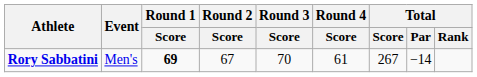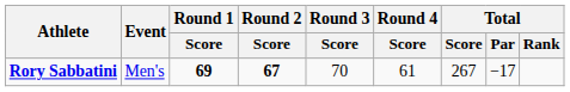Rory Sabbatini | Round 2 / Score: normal -> bold
Rory Sabbatini | Total / Par: −14 -> −17
